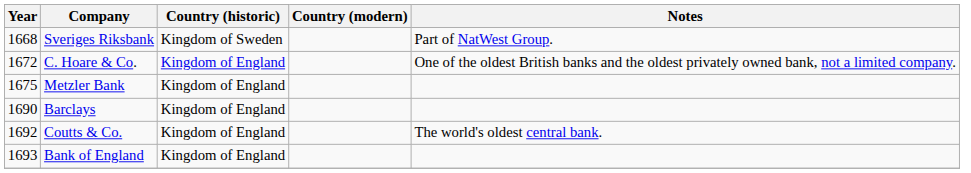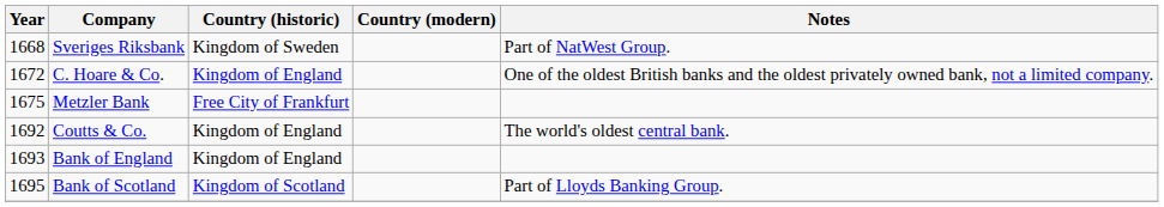Metzler Bank | Country (historic): Kingdom of England -> Free City of Frankfurt
- row: 1690 | Barclays | Kingdom of England
+ row: 1695 | Bank of Scotland | Kingdom of Scotland | Part of Lloyds Banking Group.
